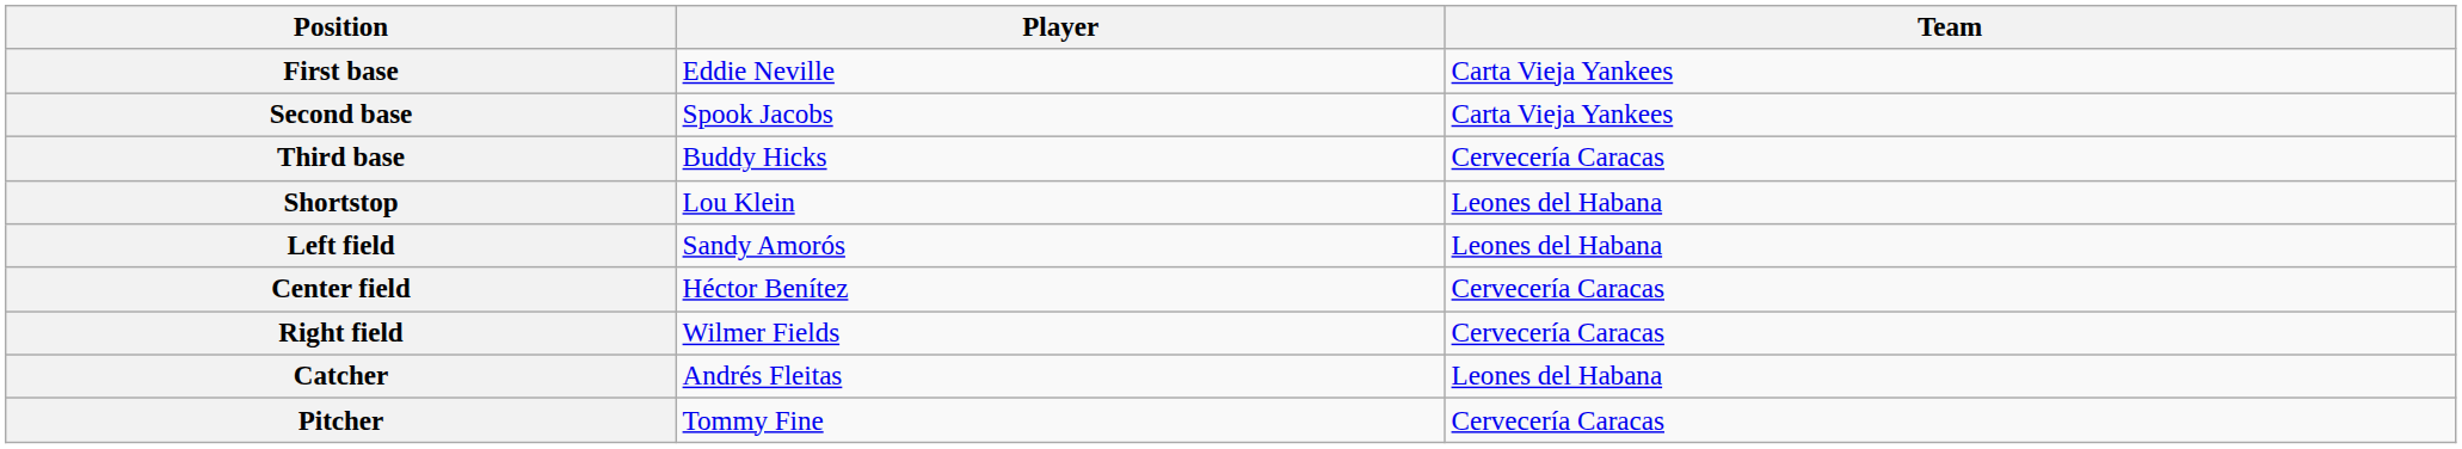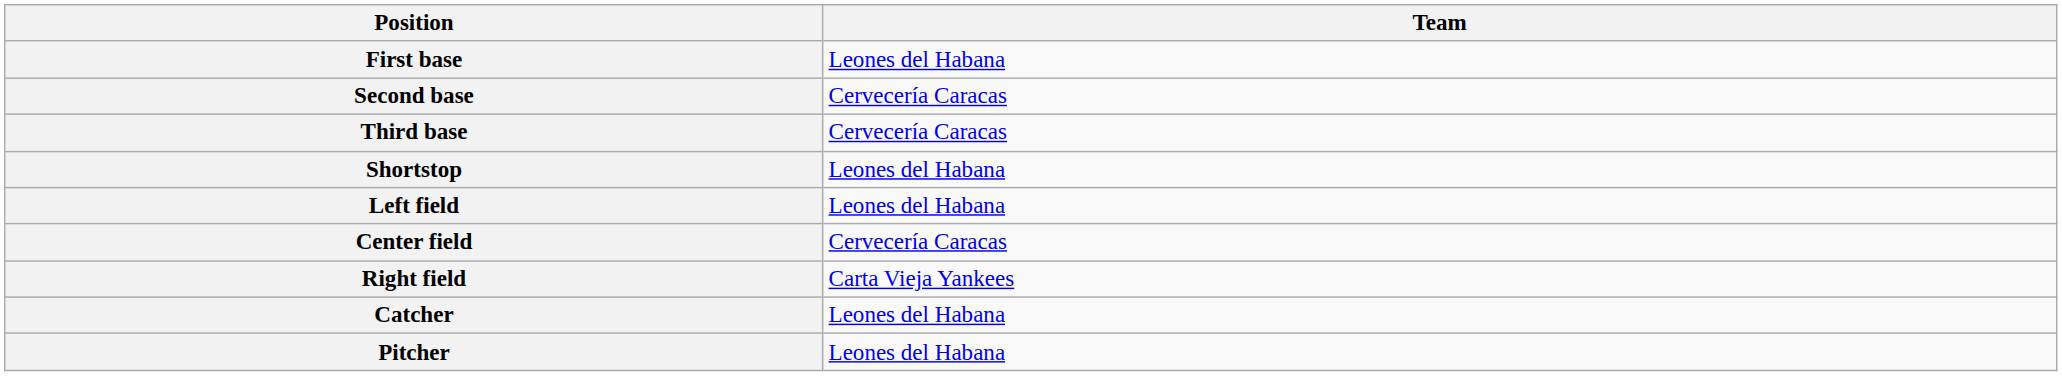- column: Player | Eddie Neville | Spook Jacobs | Buddy Hicks | Lou Klein | Sandy Amorós | Héctor Benítez | Wilmer Fields | Andrés Fleitas | Tommy Fine
First base | Team: Carta Vieja Yankees -> Leones del Habana
Second base | Team: Carta Vieja Yankees -> Cervecería Caracas
Right field | Team: Cervecería Caracas -> Carta Vieja Yankees
Pitcher | Team: Cervecería Caracas -> Leones del Habana
